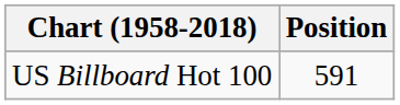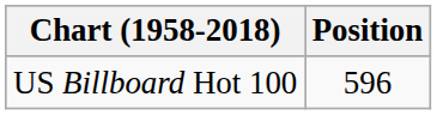US Billboard Hot 100 | Position: 591 -> 596
